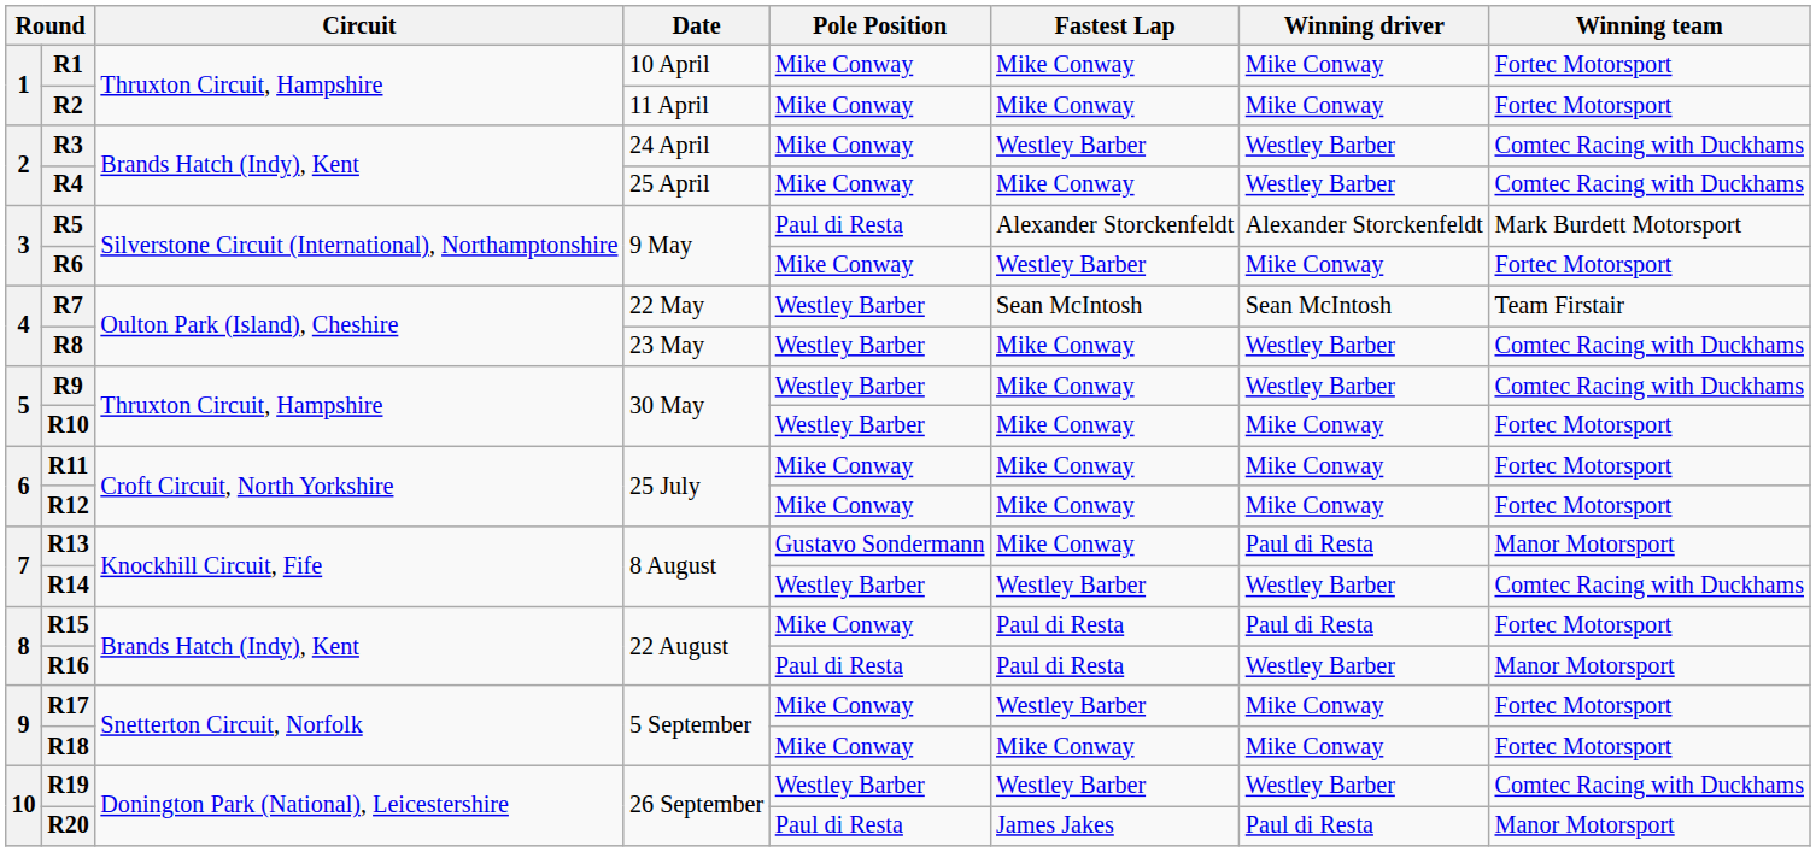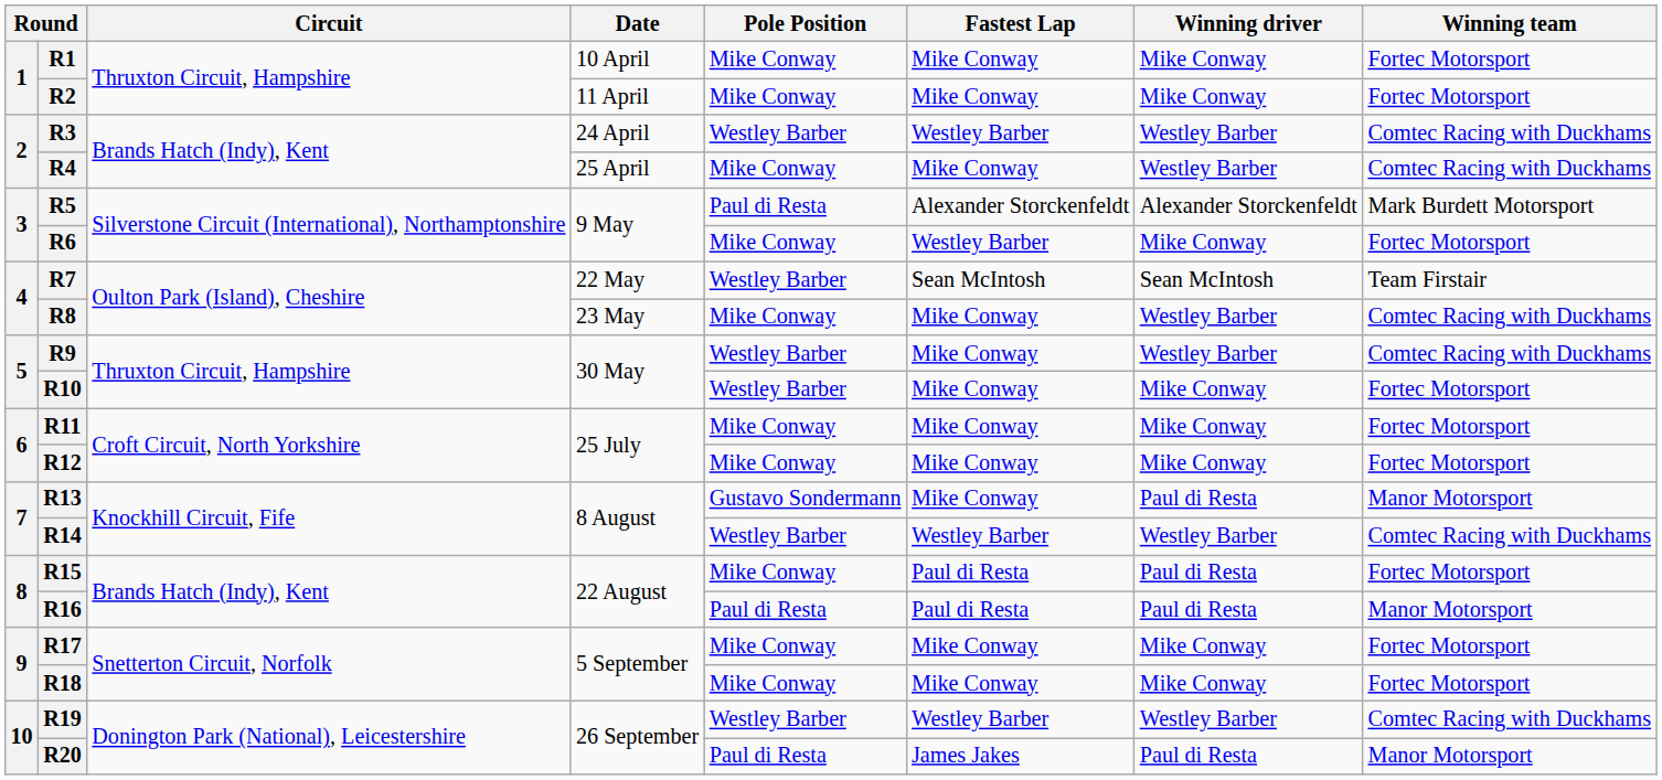R3 | Pole Position: Mike Conway -> Westley Barber
R8 | Pole Position: Westley Barber -> Mike Conway
R16 | Winning driver: Westley Barber -> Paul di Resta
R17 | Fastest Lap: Westley Barber -> Mike Conway
